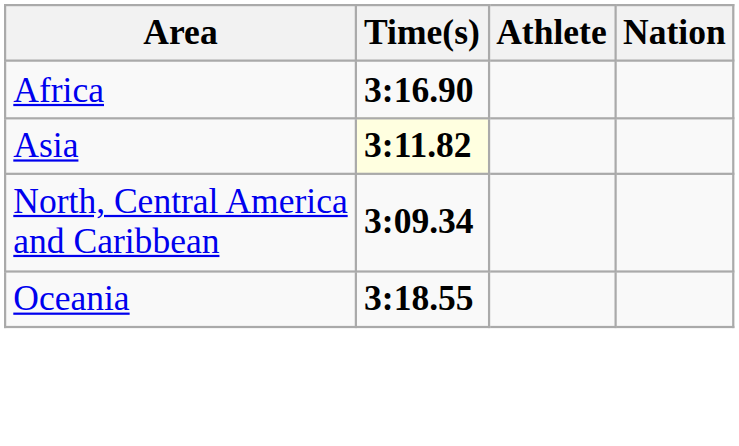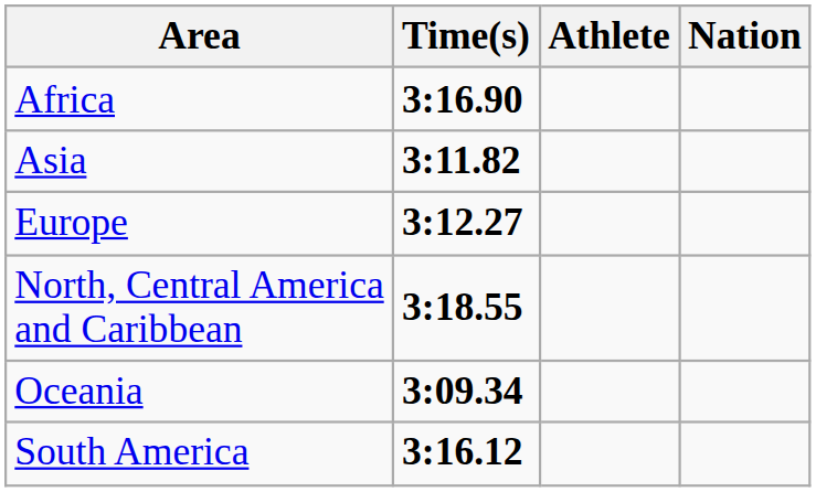Asia | Time(s): lightyellow background -> no background
+ row: Europe | 3:12.27
North, Central America and Caribbean | Time(s): 3:09.34 -> 3:18.55
Oceania | Time(s): 3:18.55 -> 3:09.34
+ row: South America | 3:16.12
